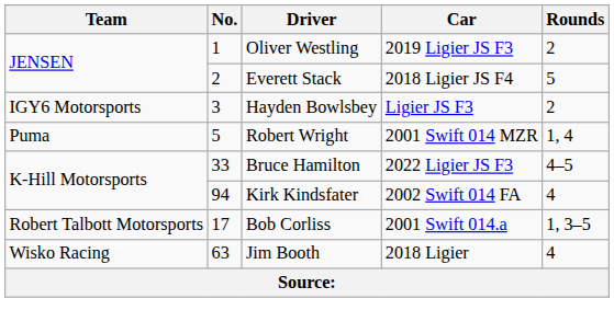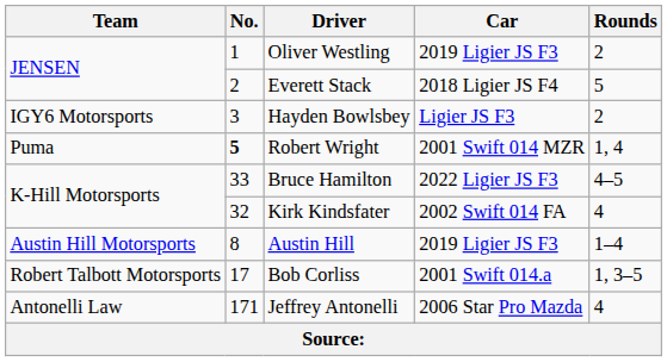Robert Wright | No.: normal -> bold
Kirk Kindsfater | No.: 94 -> 32
+ row: Austin Hill Motorsports | 8 | Austin Hill | 2019 Ligier JS F3 | 1–4
- row: Wisko Racing | 63 | Jim Booth | 2018 Ligier | 4
+ row: Antonelli Law | 171 | Jeffrey Antonelli | 2006 Star Pro Mazda | 4
